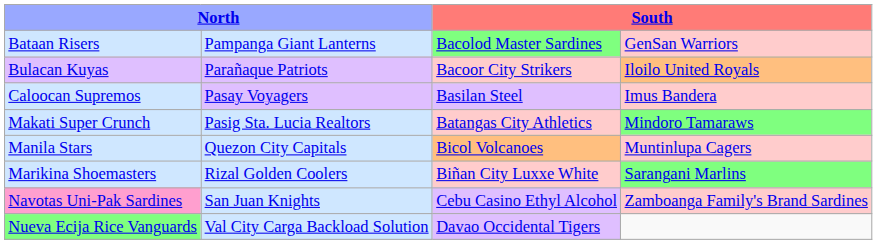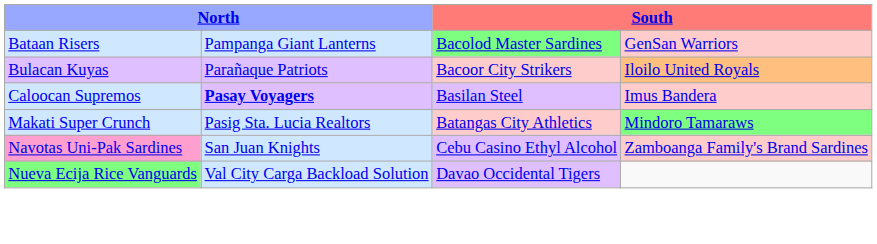Caloocan Supremos | column 2: normal -> bold
- row: Manila Stars | Quezon City Capitals | Bicol Volcanoes | Muntinlupa Cagers
- row: Marikina Shoemasters | Rizal Golden Coolers | Biñan City Luxxe White | Sarangani Marlins
